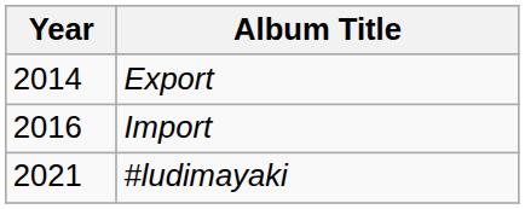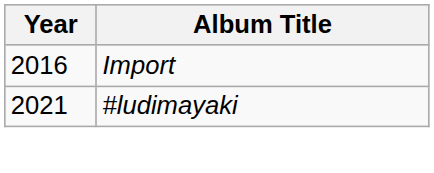- row: 2014 | Export
